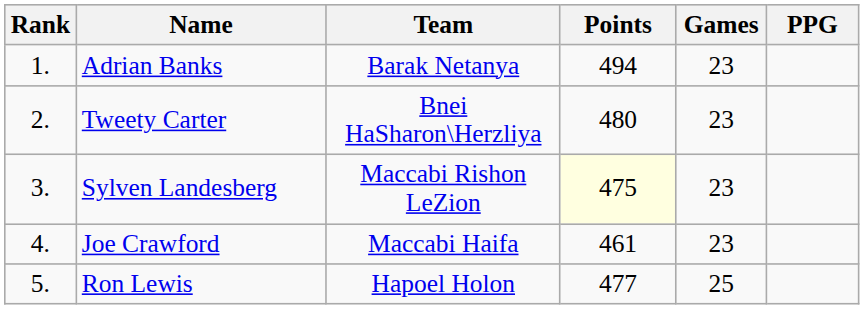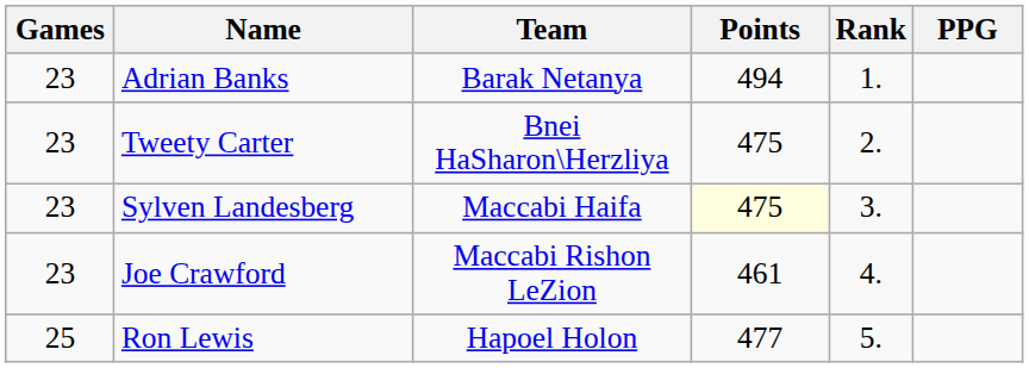columns swapped: Rank <-> Games
Tweety Carter | Points: 480 -> 475
Sylven Landesberg | Team: Maccabi Rishon LeZion -> Maccabi Haifa
Joe Crawford | Team: Maccabi Haifa -> Maccabi Rishon LeZion
